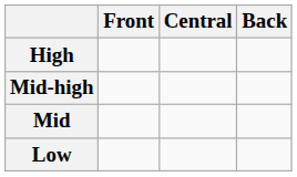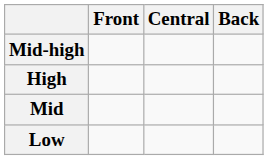rows swapped: High <-> Mid-high
